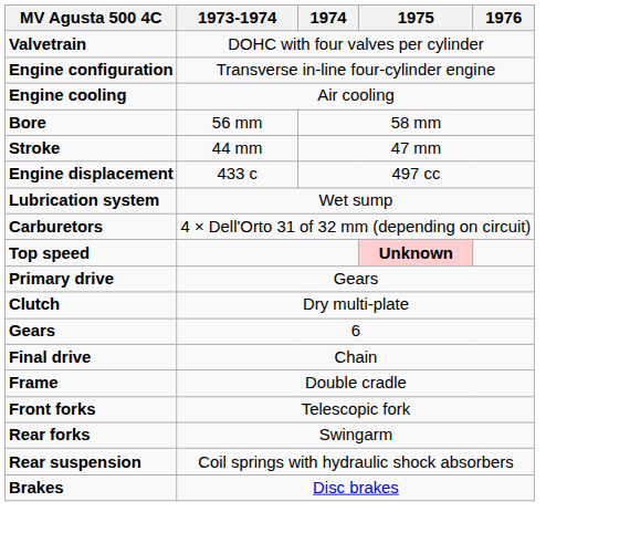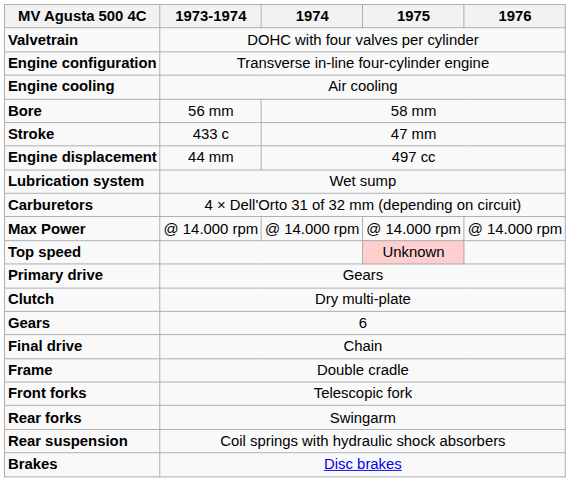Stroke | 1973-1974: 44 mm -> 433 c
Engine displacement | 1973-1974: 433 c -> 44 mm
+ row: Max Power | @ 14.000 rpm | @ 14.000 rpm | @ 14.000 rpm | @ 14.000 rpm
Top speed | 1975: bold -> normal
